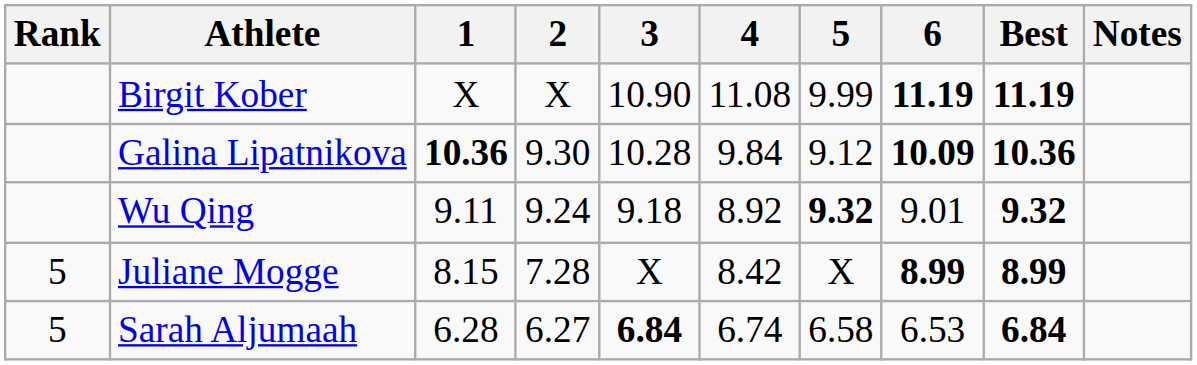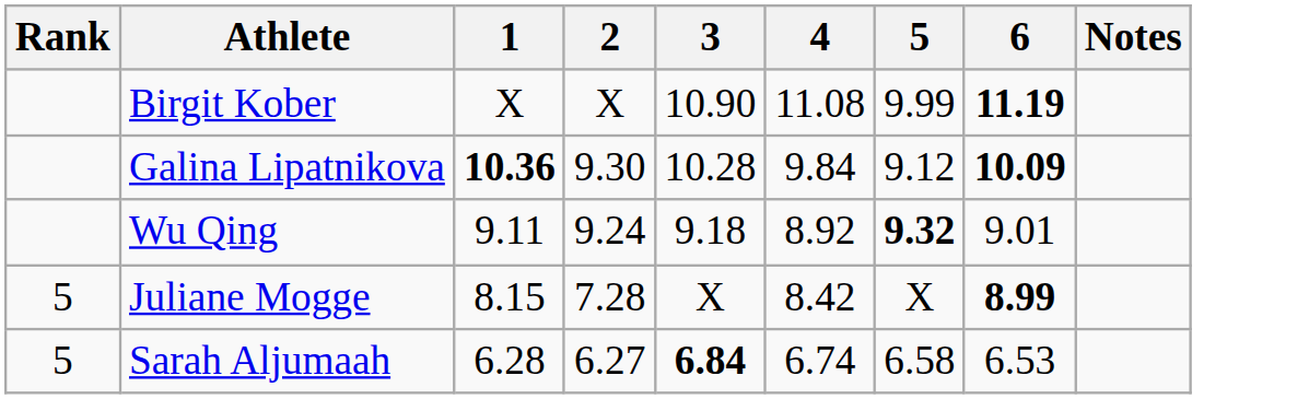- column: Best | 11.19 | 10.36 | 9.32 | 8.99 | 6.84
